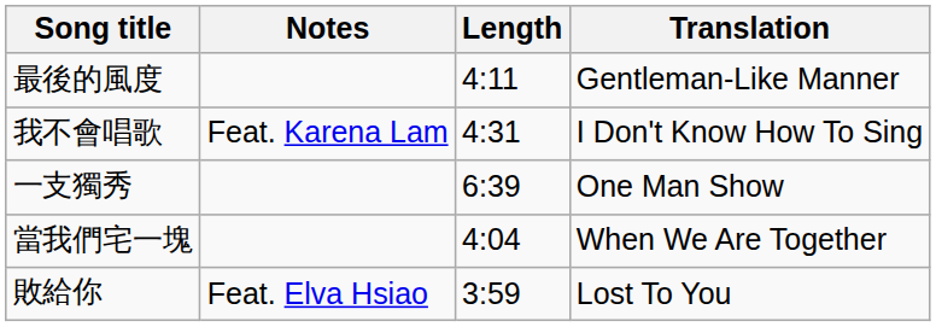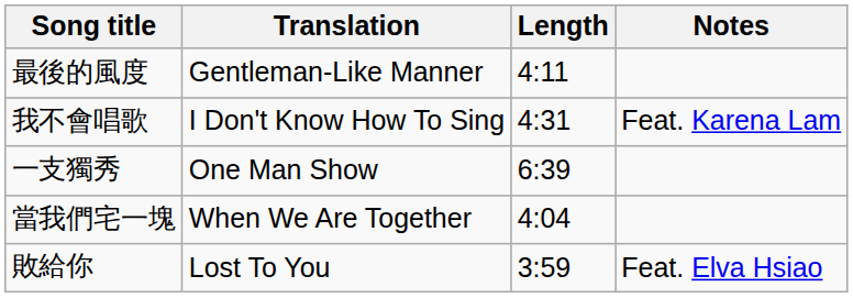columns swapped: Translation <-> Notes
